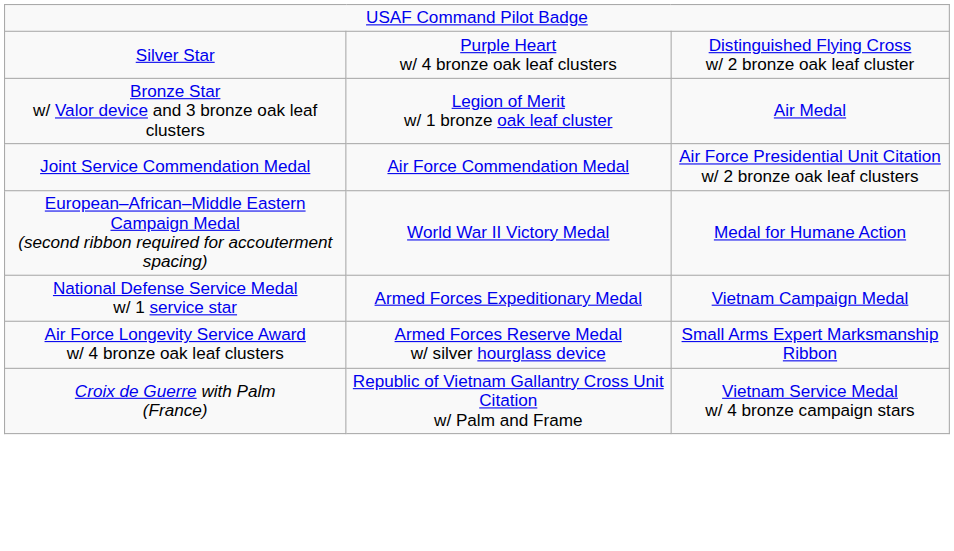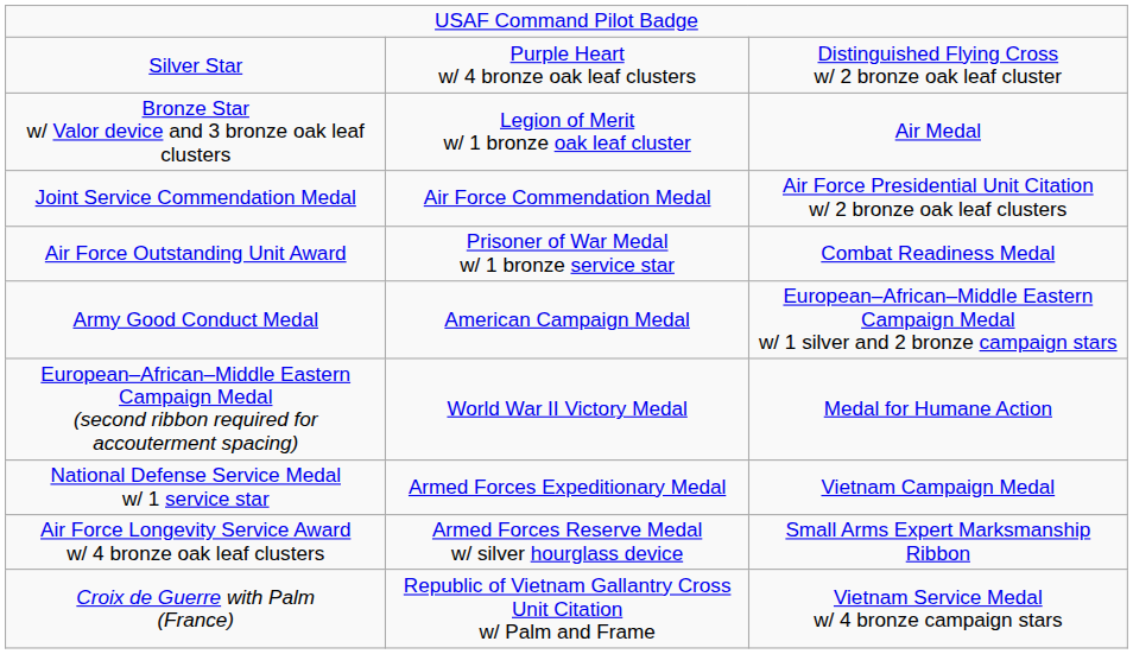+ row: Air Force Outstanding Unit Award | Prisoner of War Medal w/ 1 bronze service star | Combat Readiness Medal
+ row: Army Good Conduct Medal | American Campaign Medal | European–African–Middle Eastern Campaign Medal w/ 1 silver and 2 bronze campaign stars
